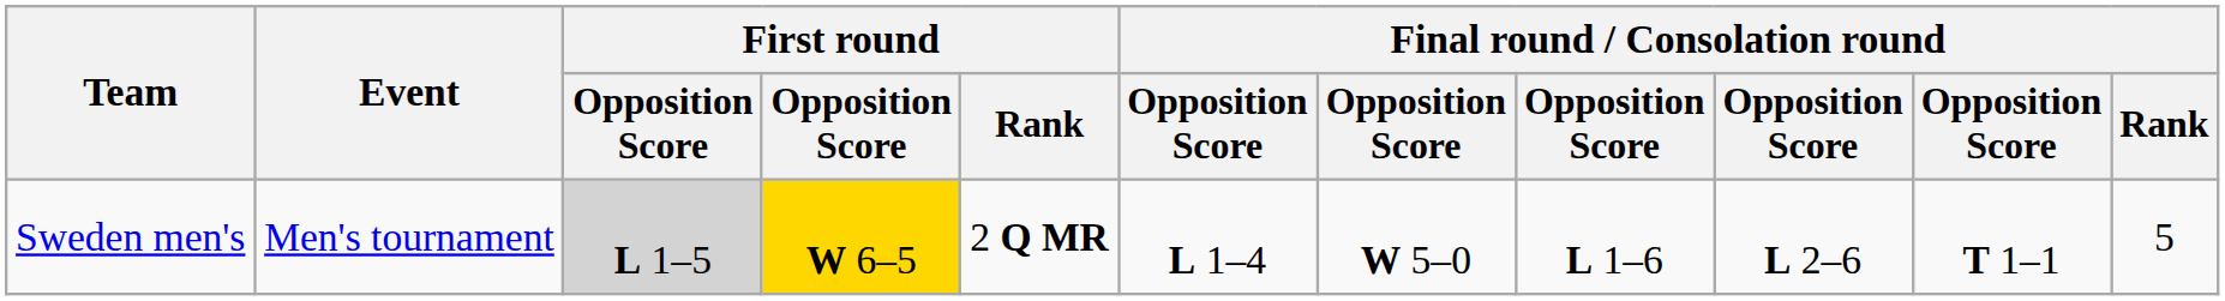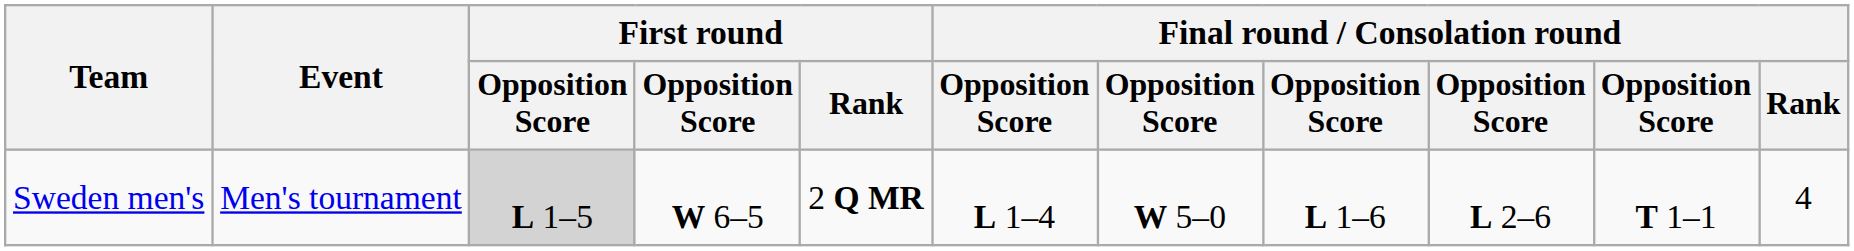Sweden men's | column 4: gold background -> no background
Sweden men's | Final round / Consolation round / Rank: 5 -> 4
